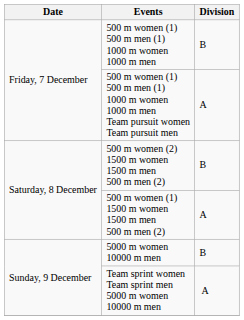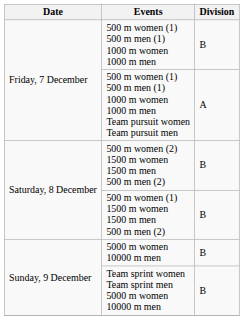500 m women (1) 1500 m women 1500 m men 500 m men (2) | Division: A -> B
Team sprint women Team sprint men 5000 m women 10000 m men | Division: A -> B
